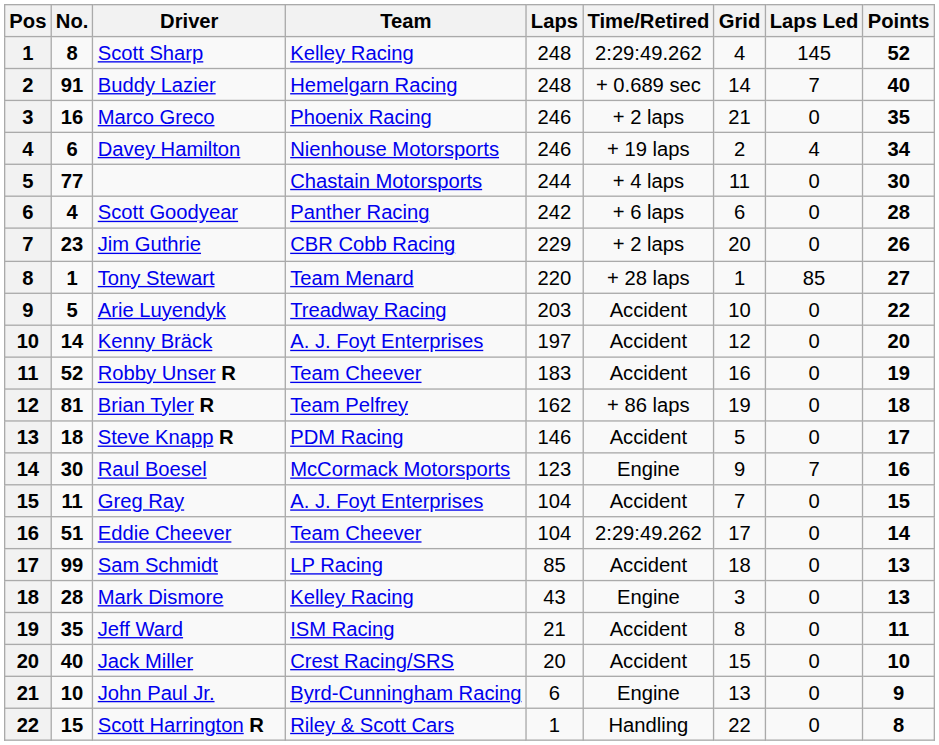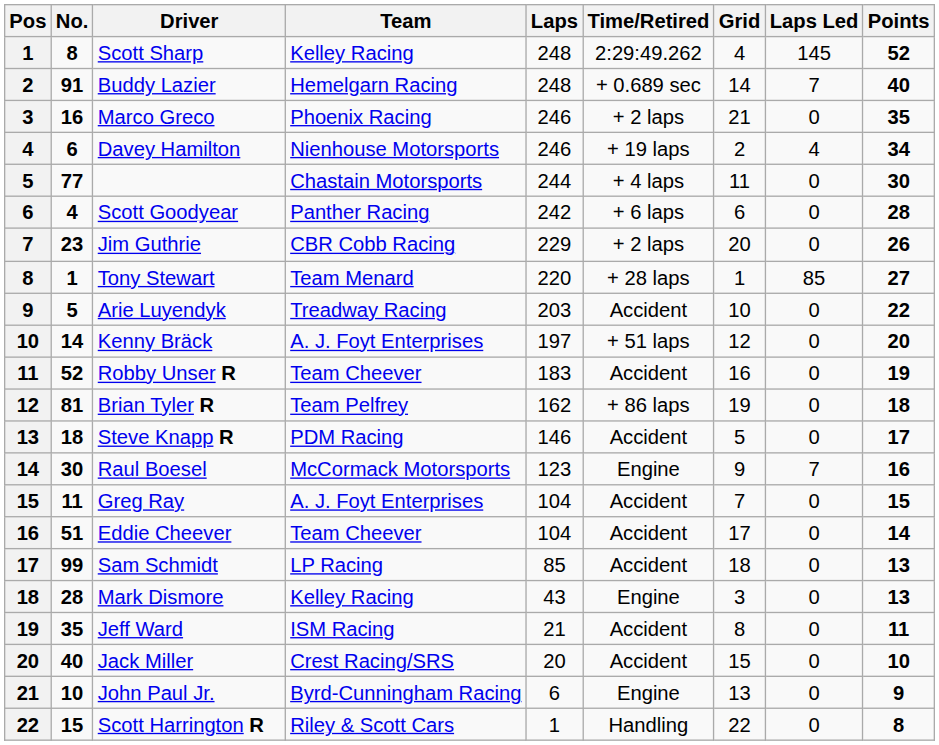Kenny Bräck | Time/Retired: Accident -> + 51 laps
Eddie Cheever | Time/Retired: 2:29:49.262 -> Accident
